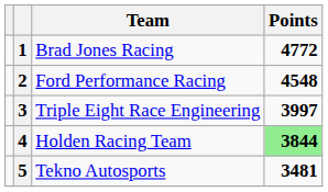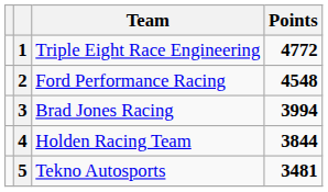1 | Team: Brad Jones Racing -> Triple Eight Race Engineering
3 | Team: Triple Eight Race Engineering -> Brad Jones Racing
3 | Points: 3997 -> 3994
4 | Points: lightgreen background -> no background
